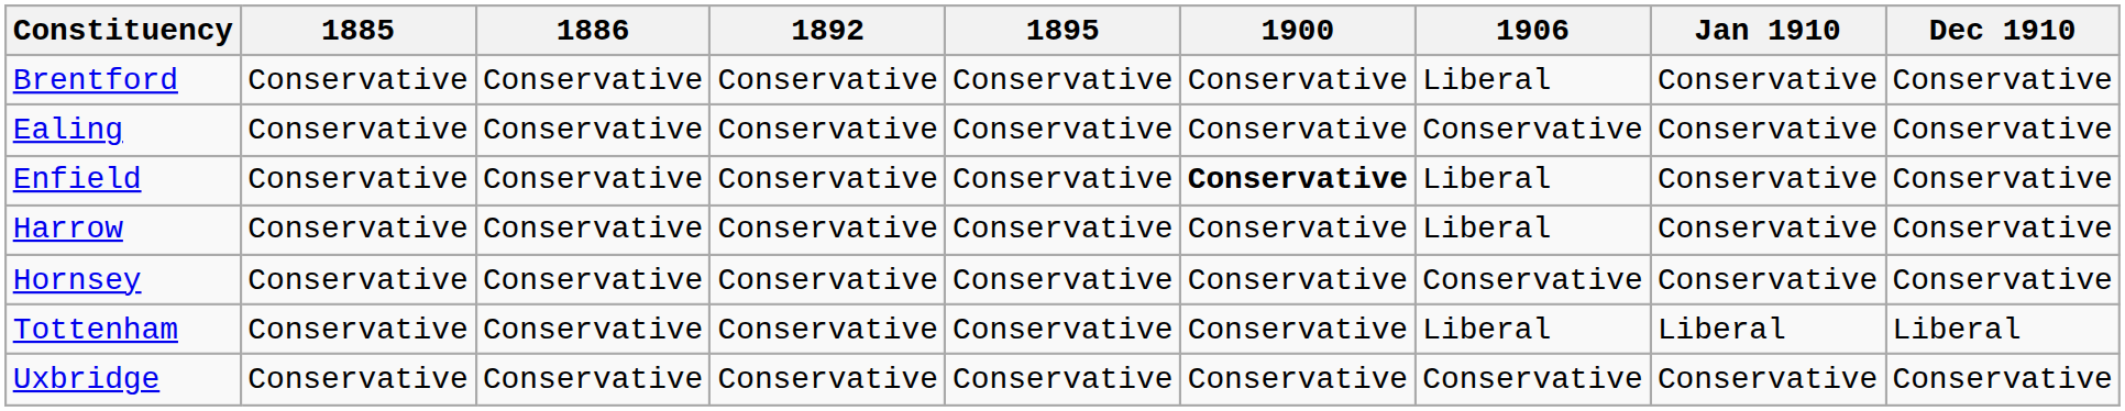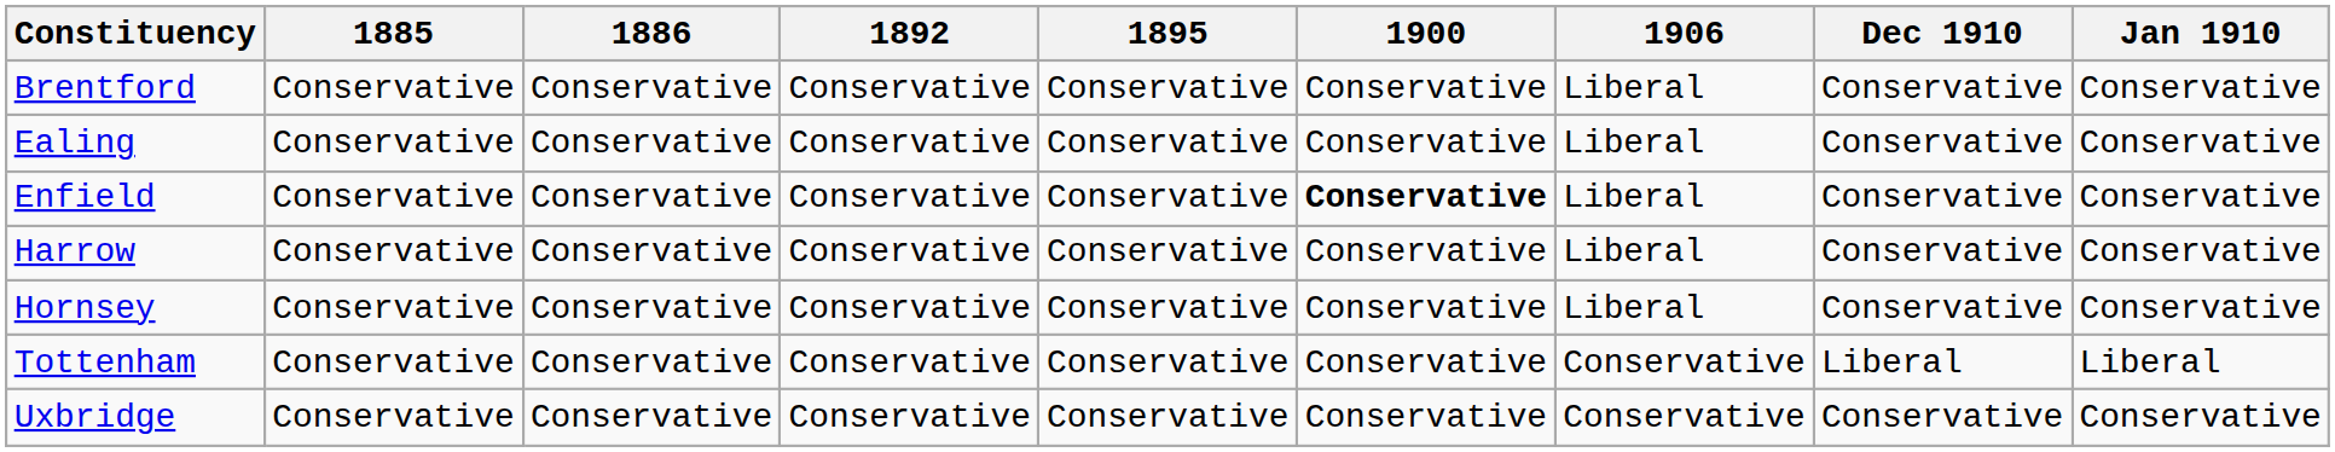columns swapped: Jan 1910 <-> Dec 1910
Ealing | 1906: Conservative -> Liberal
Hornsey | 1906: Conservative -> Liberal
Tottenham | 1906: Liberal -> Conservative
